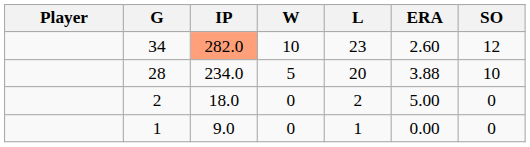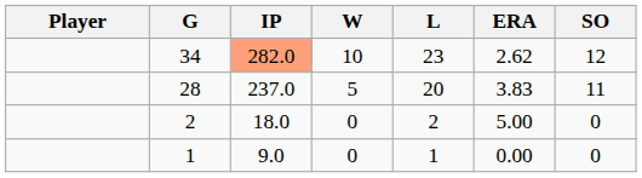34 | ERA: 2.60 -> 2.62
28 | IP: 234.0 -> 237.0
28 | ERA: 3.88 -> 3.83
28 | SO: 10 -> 11
